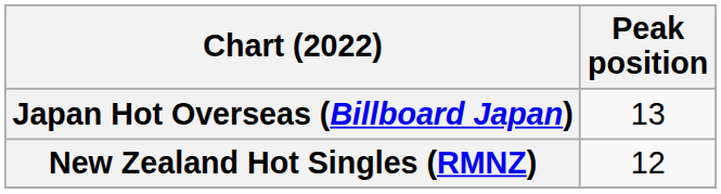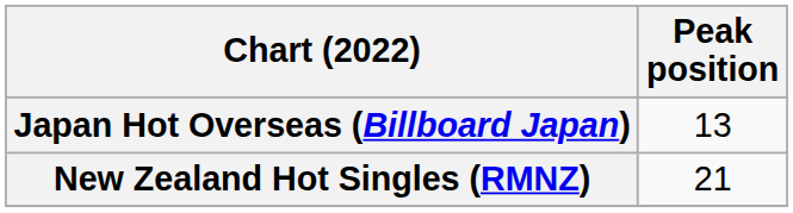New Zealand Hot Singles (RMNZ) | Peak position: 12 -> 21
